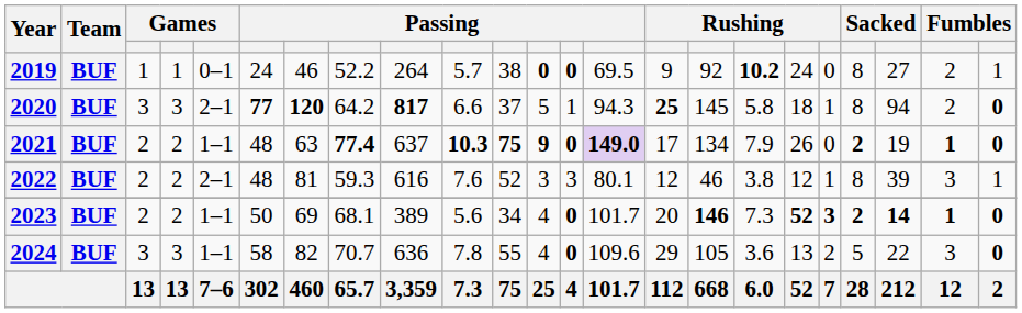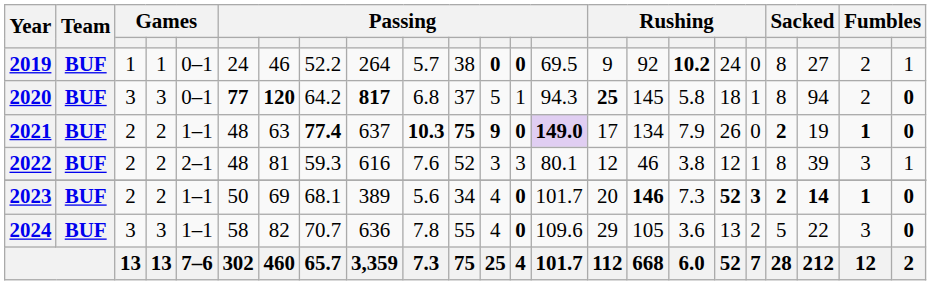2020 | column 5: 2–1 -> 0–1
2020 | column 10: 6.6 -> 6.8
